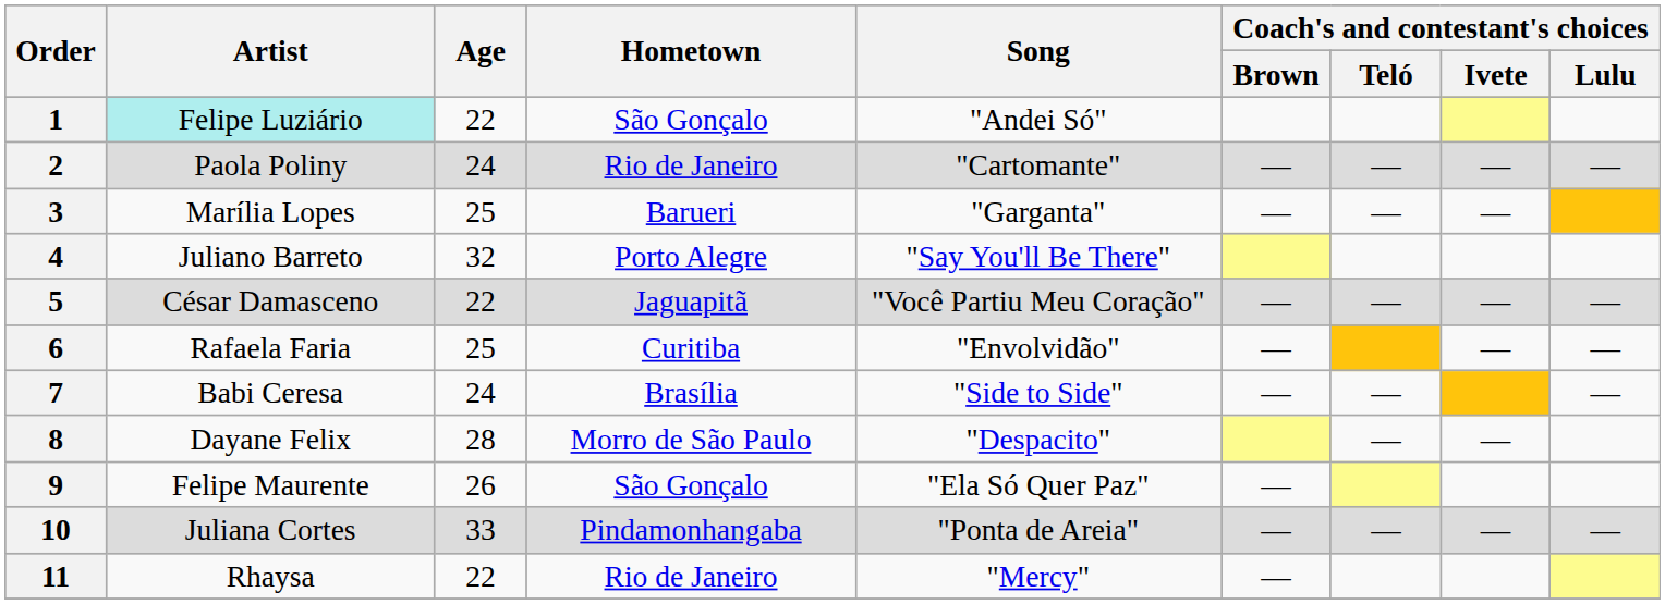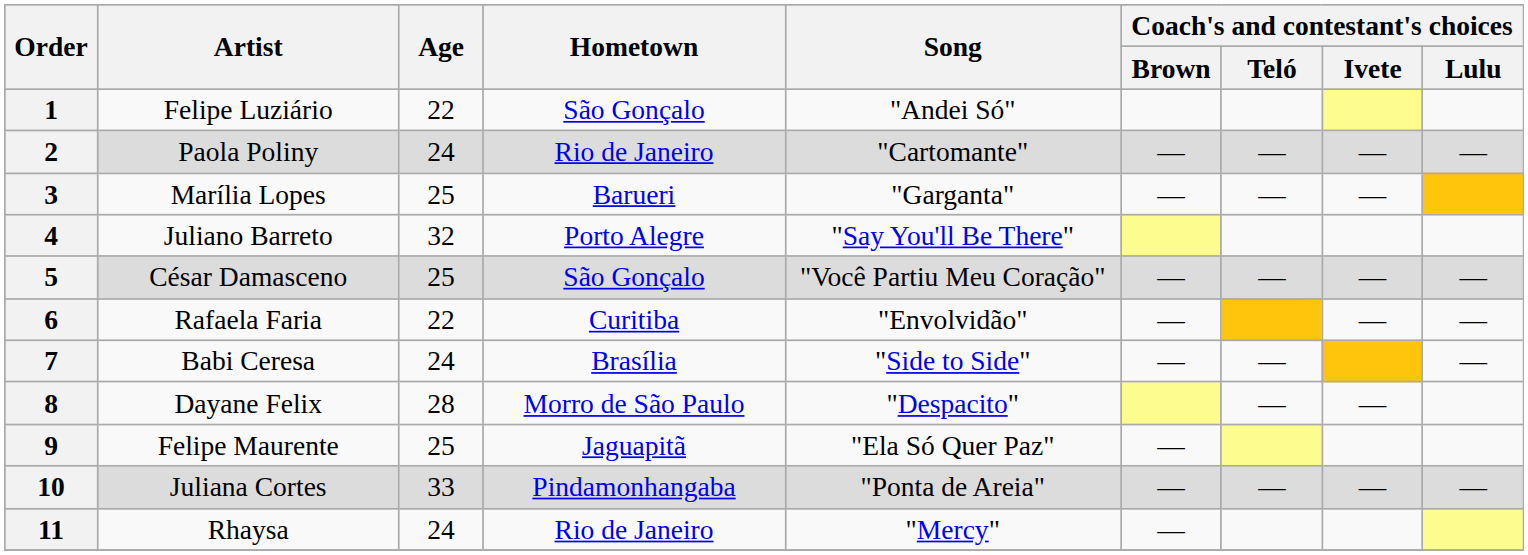1 | Artist: paleturquoise background -> no background
5 | Age: 22 -> 25
5 | Hometown: Jaguapitã -> São Gonçalo
6 | Age: 25 -> 22
9 | Age: 26 -> 25
9 | Hometown: São Gonçalo -> Jaguapitã
11 | Age: 22 -> 24
